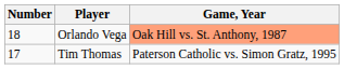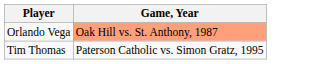- column: Number | 18 | 17
